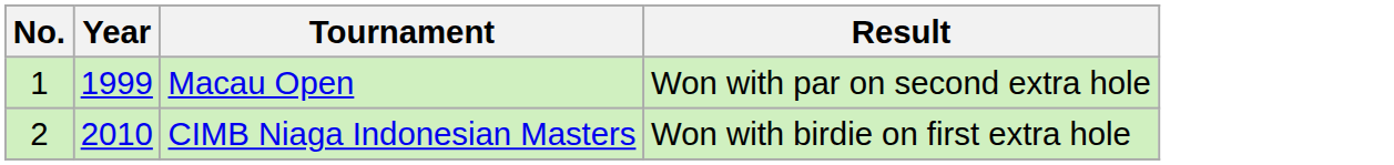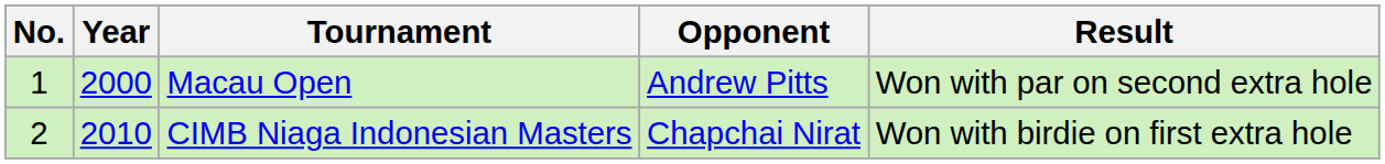+ column: Opponent | Andrew Pitts | Chapchai Nirat
Macau Open | Year: 1999 -> 2000
